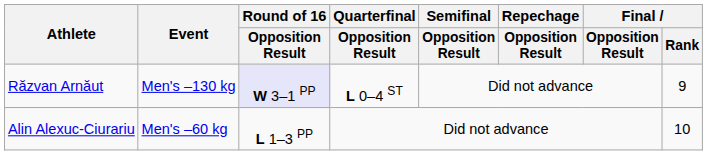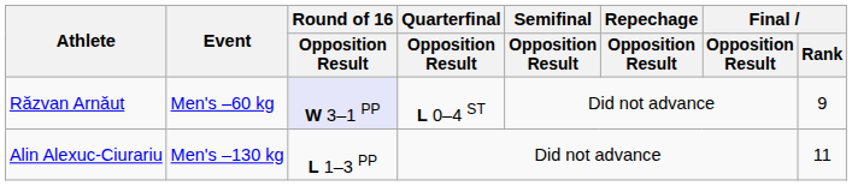Răzvan Arnăut | Event: Men's –130 kg -> Men's –60 kg
Alin Alexuc-Ciurariu | Event: Men's –60 kg -> Men's –130 kg
Alin Alexuc-Ciurariu | Final / Rank: 10 -> 11
